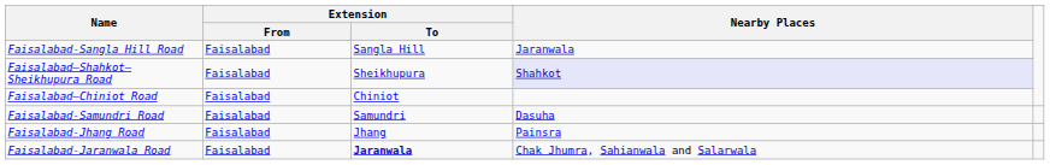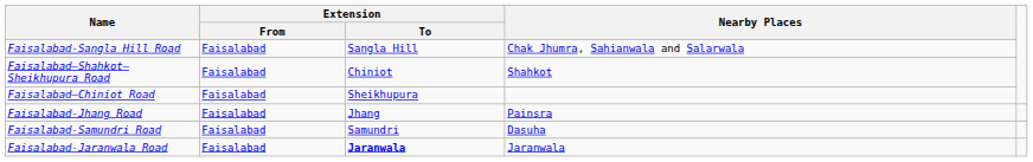Faisalabad-Sangla Hill Road | Nearby Places: Jaranwala -> Chak Jhumra, Sahianwala and Salarwala
Faisalabad–Shahkot–Sheikhupura Road | Extension / To: Sheikhupura -> Chiniot
Faisalabad–Shahkot–Sheikhupura Road | Nearby Places: lavender background -> no background
Faisalabad–Chiniot Road | Extension / To: Chiniot -> Sheikhupura
rows swapped: Faisalabad-Jhang Road <-> Faisalabad-Samundri Road
Faisalabad-Jaranwala Road | Nearby Places: Chak Jhumra, Sahianwala and Salarwala -> Jaranwala
